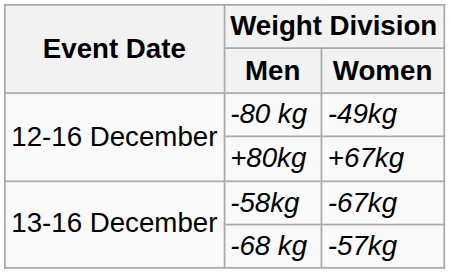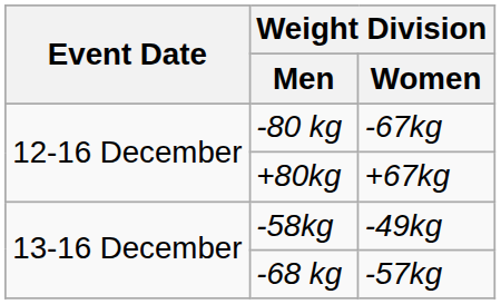-80 kg | Weight Division / Women: -49kg -> -67kg
-58kg | Weight Division / Women: -67kg -> -49kg
